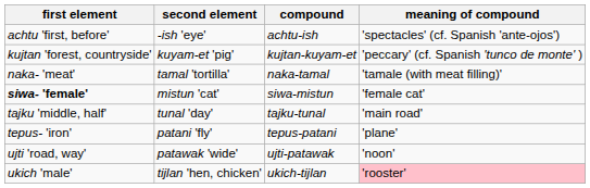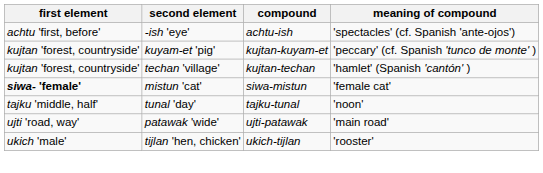+ row: kujtan 'forest, countryside' | techan 'village' | kujtan-techan | 'hamlet' (Spanish 'cantón' )
- row: naka- 'meat' | tamal 'tortilla' | naka-tamal | 'tamale (with meat filling)'
tunal 'day' | meaning of compound: 'main road' -> 'noon'
- row: tepus- 'iron' | patani 'fly' | tepus-patani | 'plane'
patawak 'wide' | meaning of compound: 'noon' -> 'main road'
tijlan 'hen, chicken' | meaning of compound: pink background -> no background
